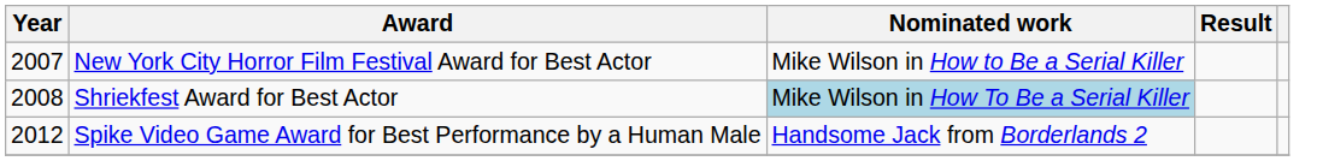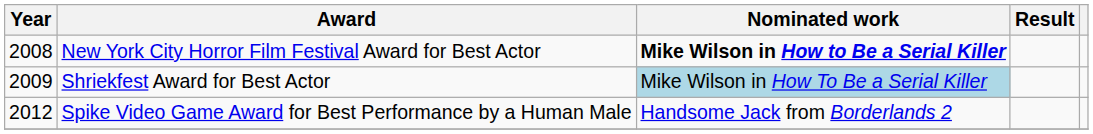New York City Horror Film Festival Award for Best Actor | Year: 2007 -> 2008
New York City Horror Film Festival Award for Best Actor | Nominated work: normal -> bold
Shriekfest Award for Best Actor | Year: 2008 -> 2009
